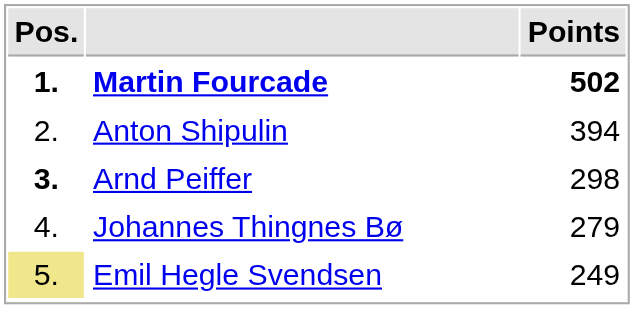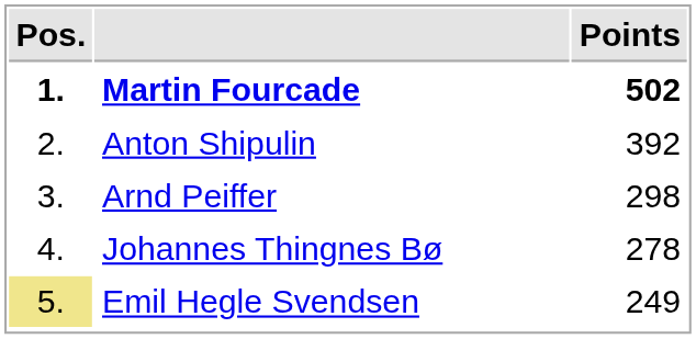Anton Shipulin | Points: 394 -> 392
Arnd Peiffer | Pos.: bold -> normal
Johannes Thingnes Bø | Points: 279 -> 278
